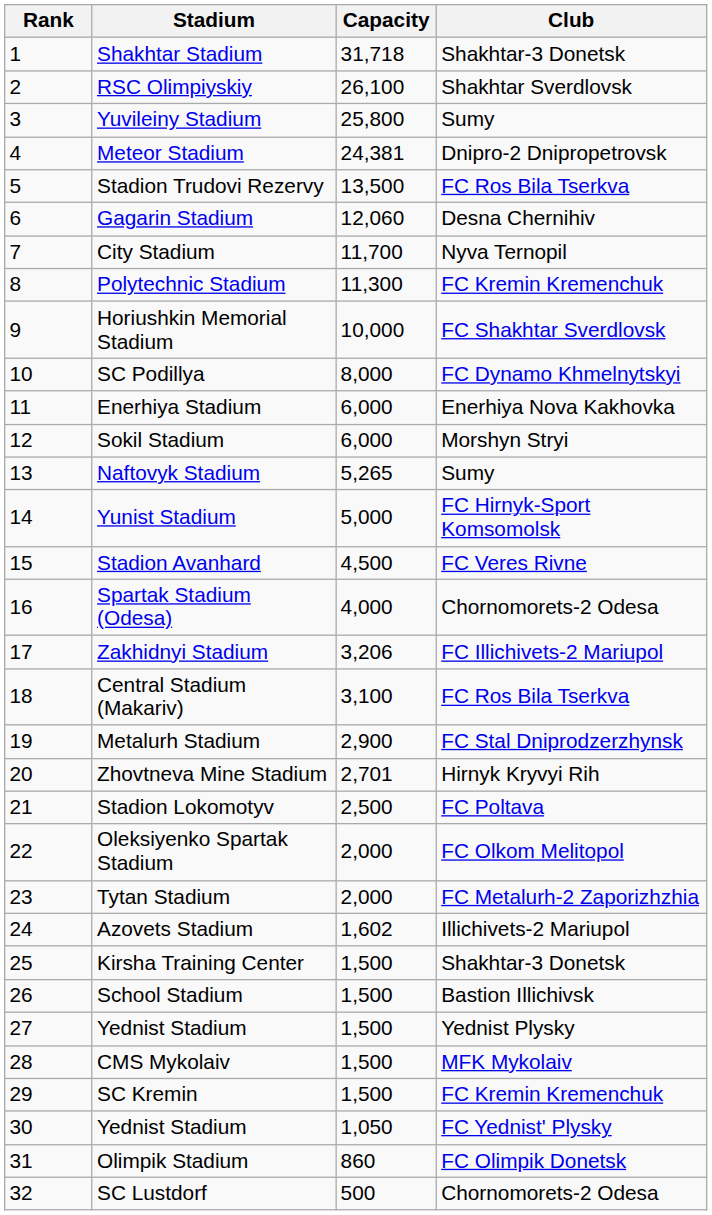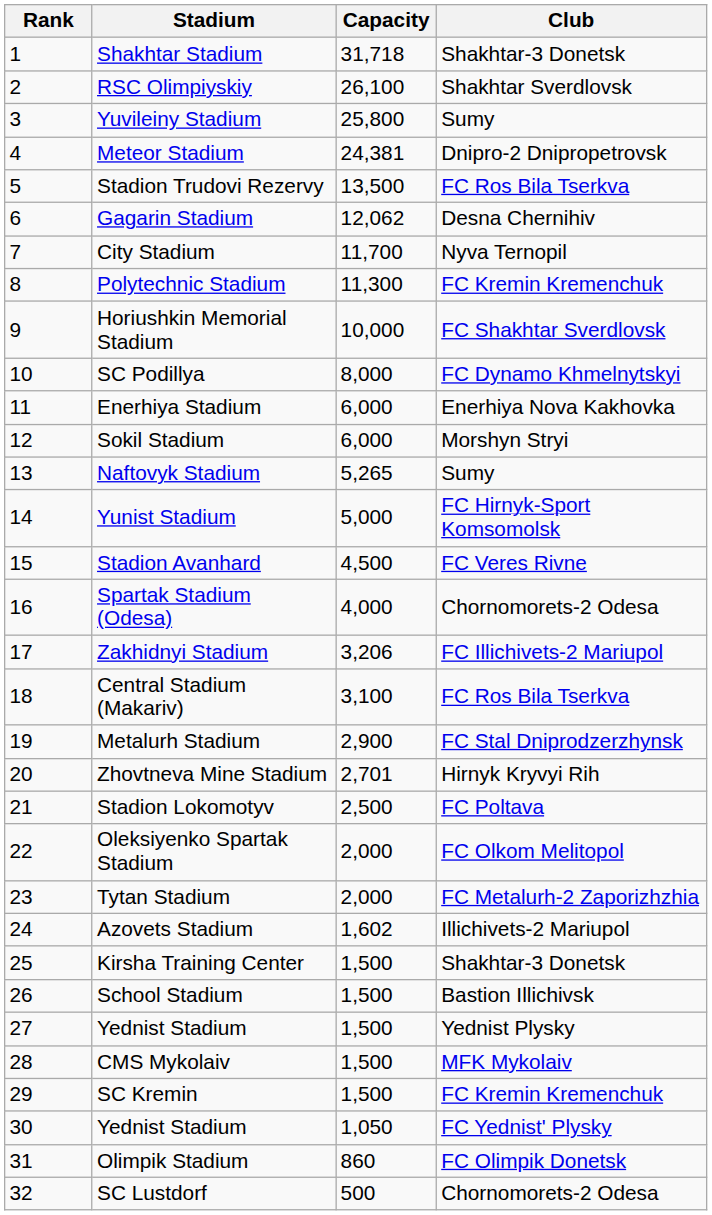Gagarin Stadium | Capacity: 12,060 -> 12,062
